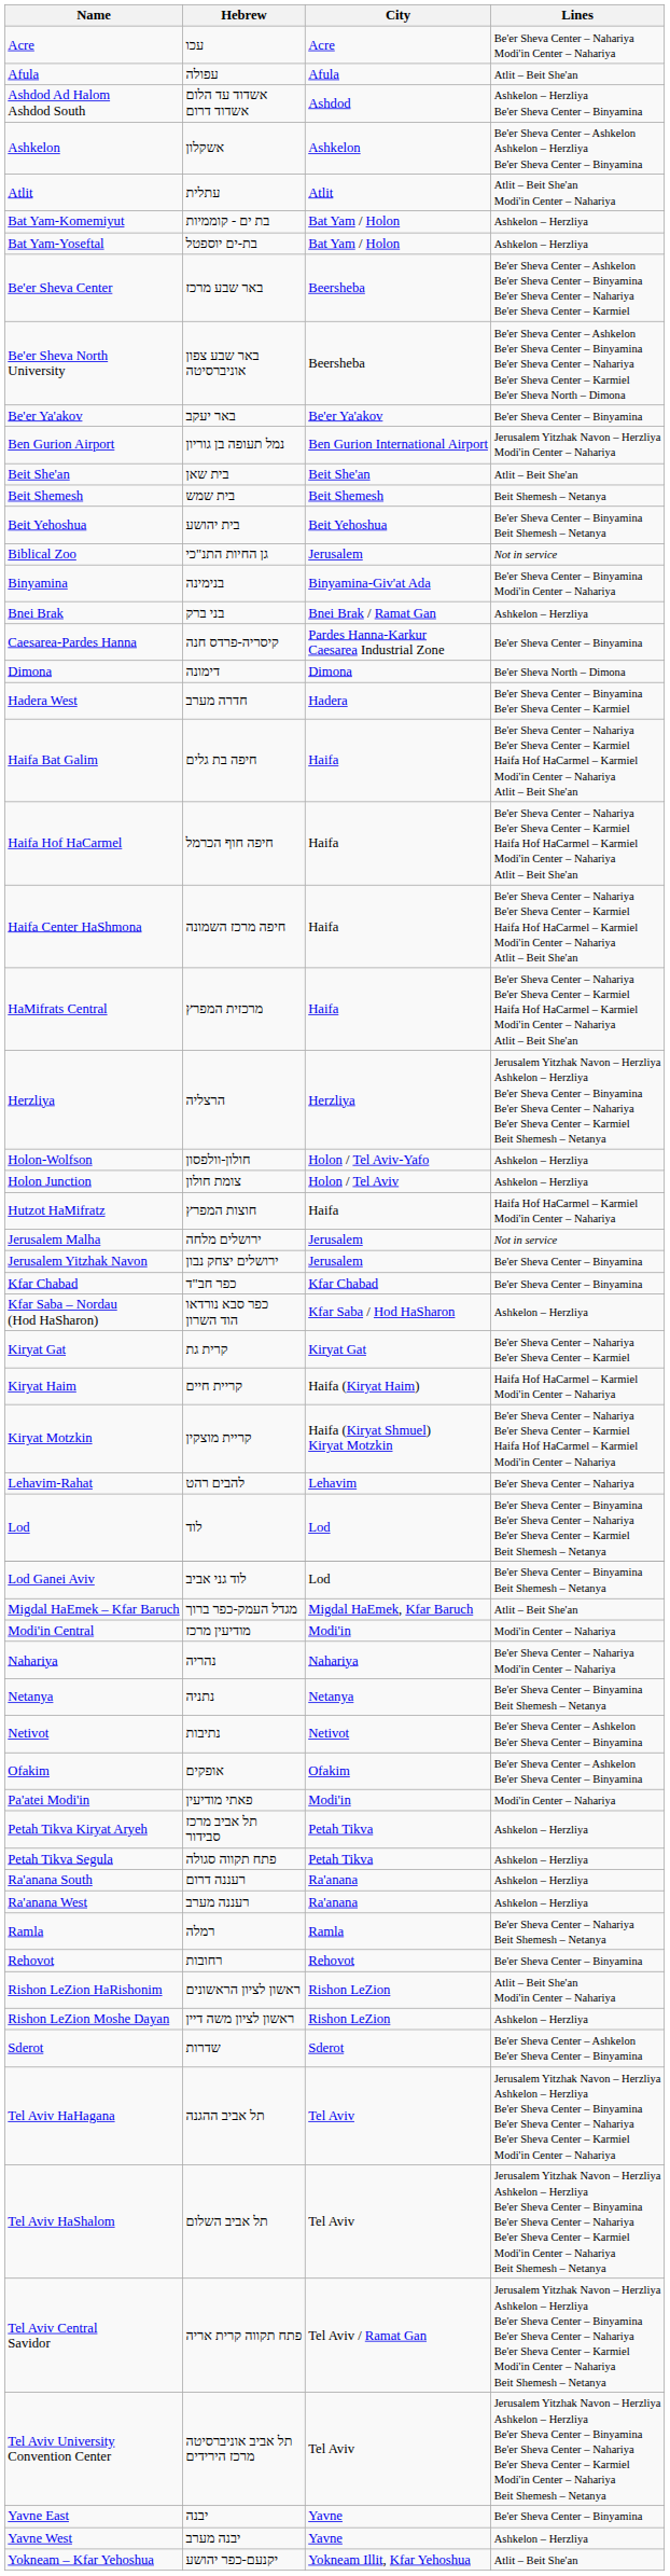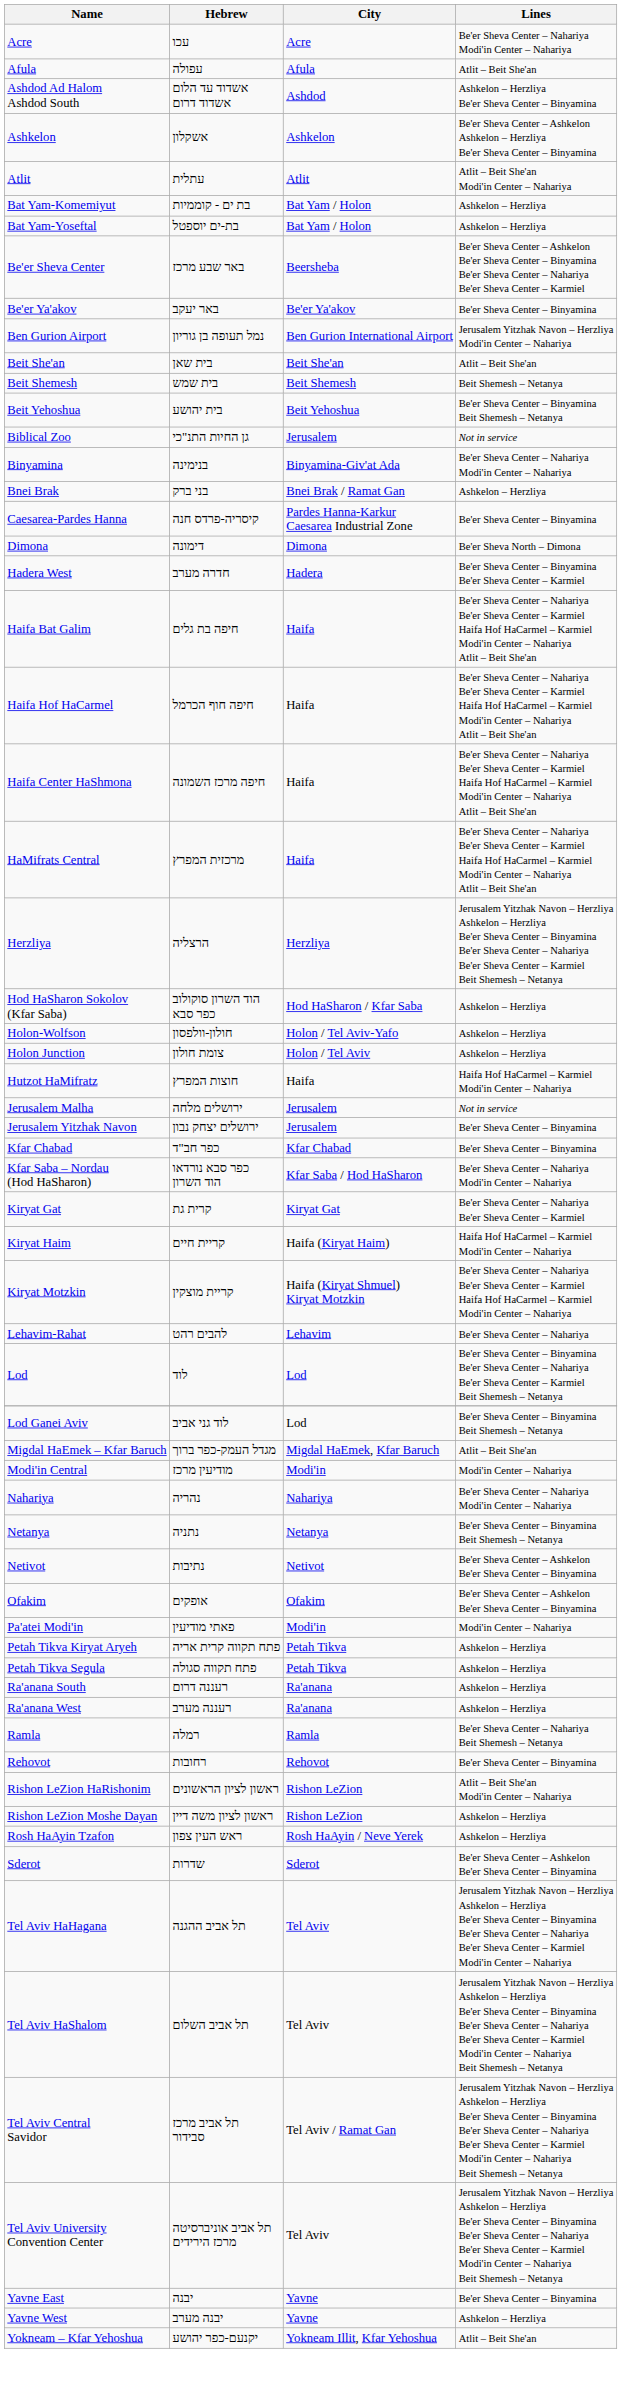- row: Be'er Sheva North University | באר שבע צפון אוניברסיטה | Beersheba | Be'er Sheva Center – Ashkelon Be'er Sheva Center – Binyamina Be'er Sheva Center – Nahariya Be'er Sheva Center – Karmiel Be'er Sheva North – Dimona
Binyamina | Lines: Be'er Sheva Center – Binyamina Modi'in Center – Nahariya -> Be'er Sheva Center – Nahariya Modi'in Center – Nahariya
+ row: Hod HaSharon Sokolov (Kfar Saba) | הוד השרון סוקולוב כפר סבא | Hod HaSharon / Kfar Saba | Ashkelon – Herzliya
Kfar Saba – Nordau (Hod HaSharon) | Lines: Ashkelon – Herzliya -> Be'er Sheva Center – Nahariya Modi'in Center – Nahariya
Petah Tikva Kiryat Aryeh | Hebrew: תל אביב מרכז סבידור -> פתח תקווה קרית אריה
+ row: Rosh HaAyin Tzafon | ראש העין צפון | Rosh HaAyin / Neve Yerek | Ashkelon – Herzliya
Tel Aviv Central Savidor | Hebrew: פתח תקווה קרית אריה -> תל אביב מרכז סבידור
